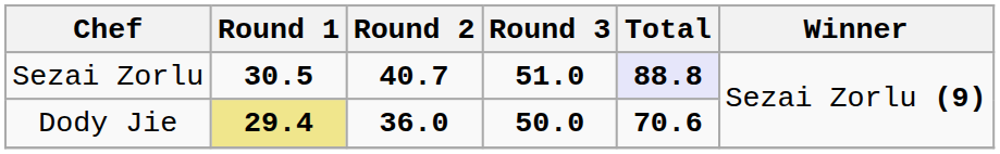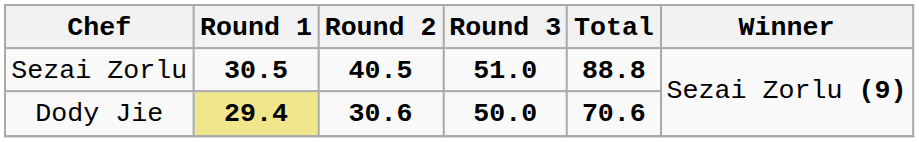Sezai Zorlu | Round 2: 40.7 -> 40.5
Sezai Zorlu | Total: lavender background -> no background
Dody Jie | Round 2: 36.0 -> 30.6
